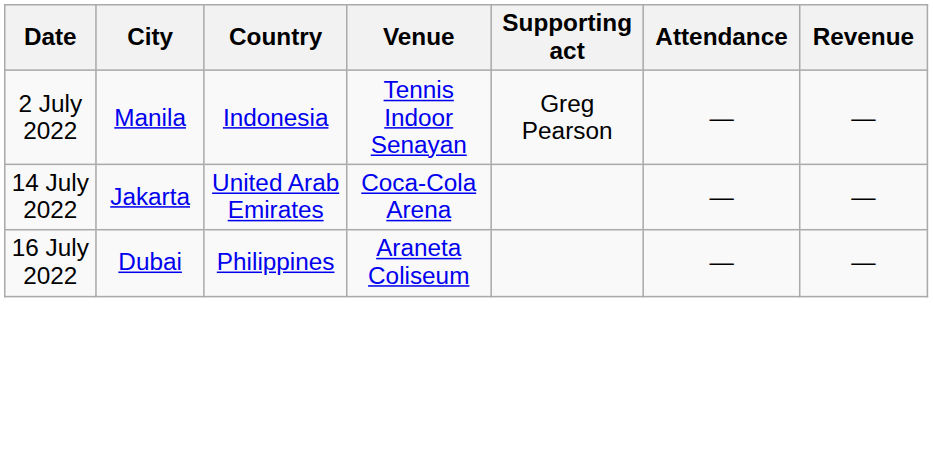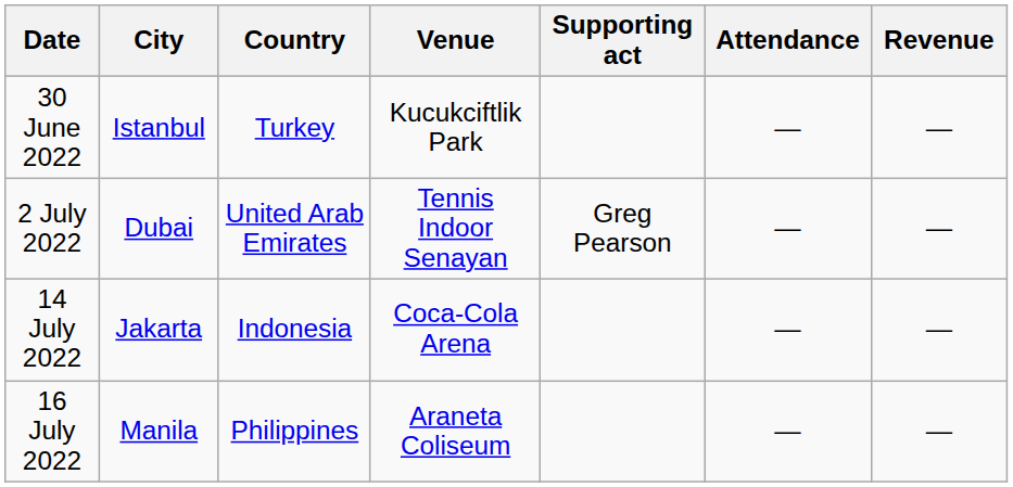+ row: 30 June 2022 | Istanbul | Turkey | Kucukciftlik Park | — | —
2 July 2022 | City: Manila -> Dubai
2 July 2022 | Country: Indonesia -> United Arab Emirates
14 July 2022 | Country: United Arab Emirates -> Indonesia
16 July 2022 | City: Dubai -> Manila
